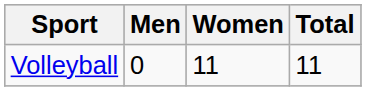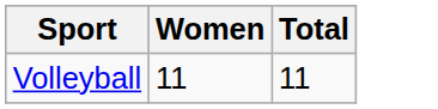- column: Men | 0
